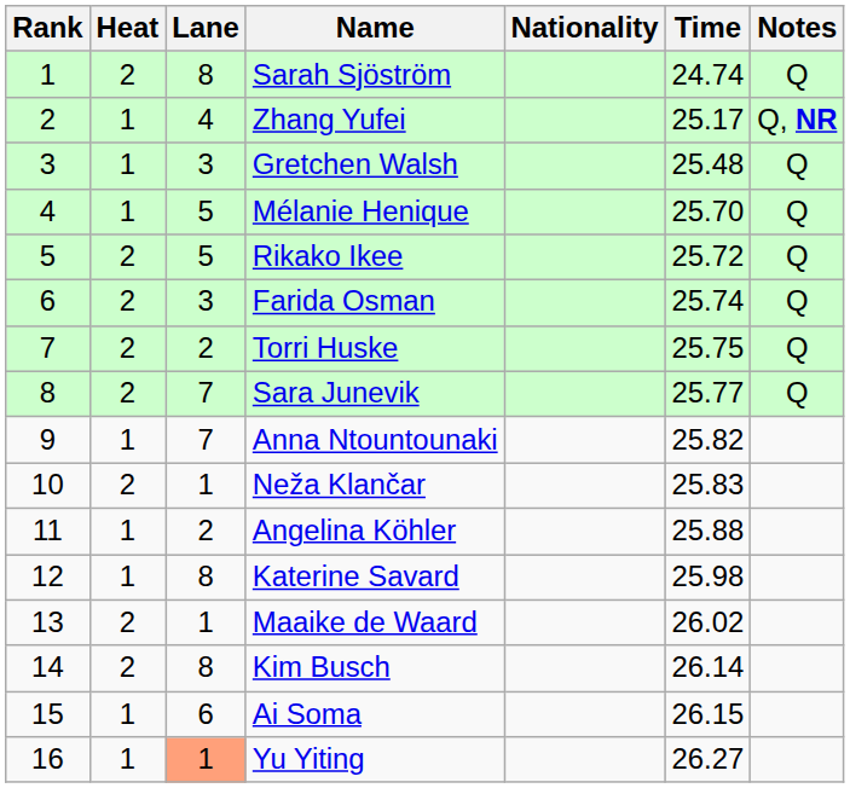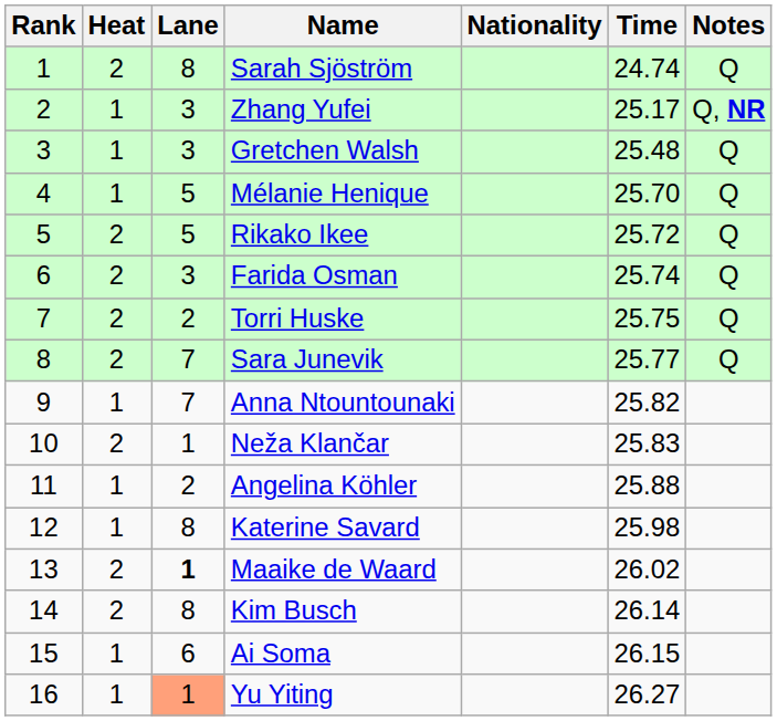Zhang Yufei | Lane: 4 -> 3
Maaike de Waard | Lane: normal -> bold
